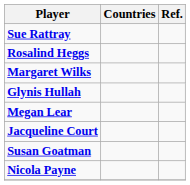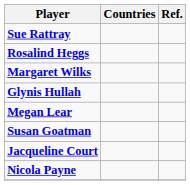rows swapped: Jacqueline Court <-> Susan Goatman
